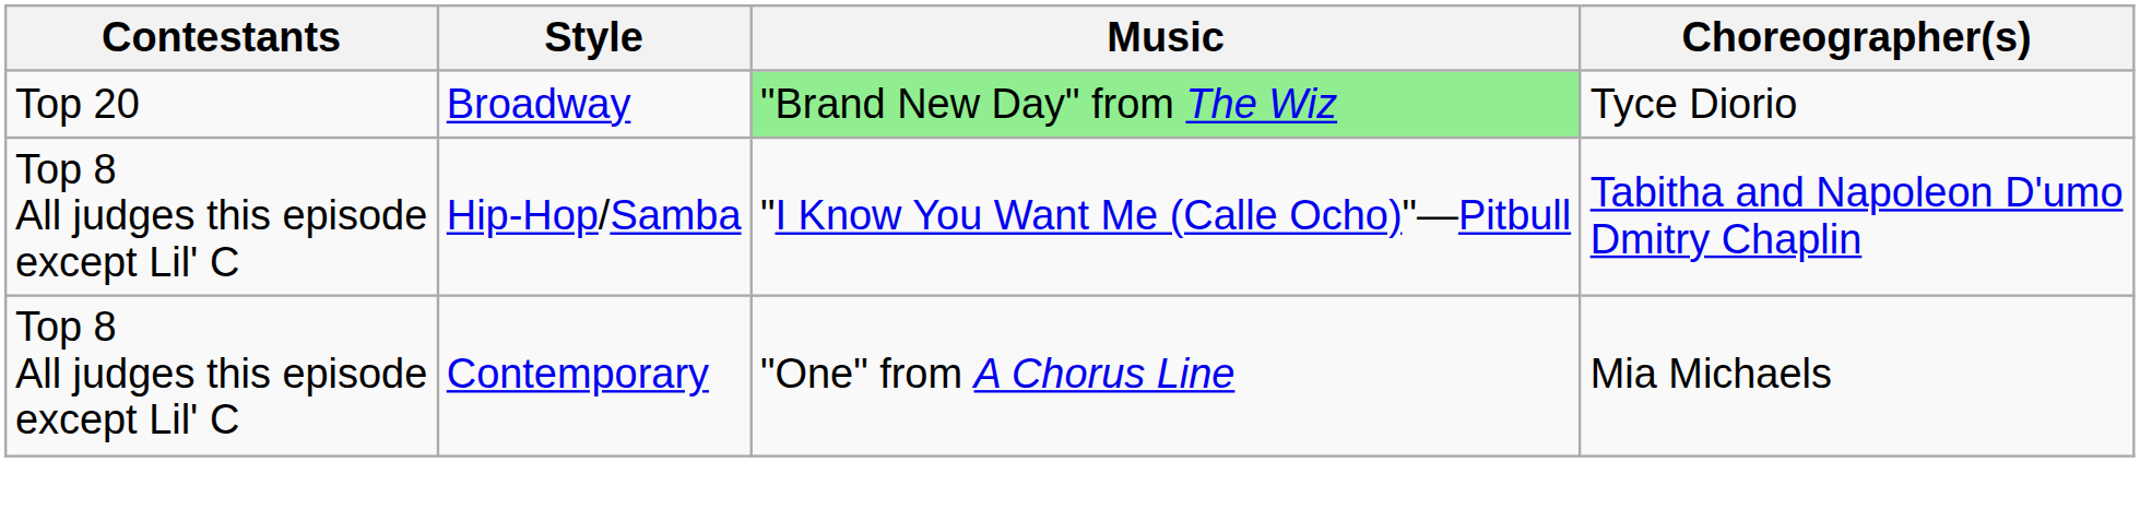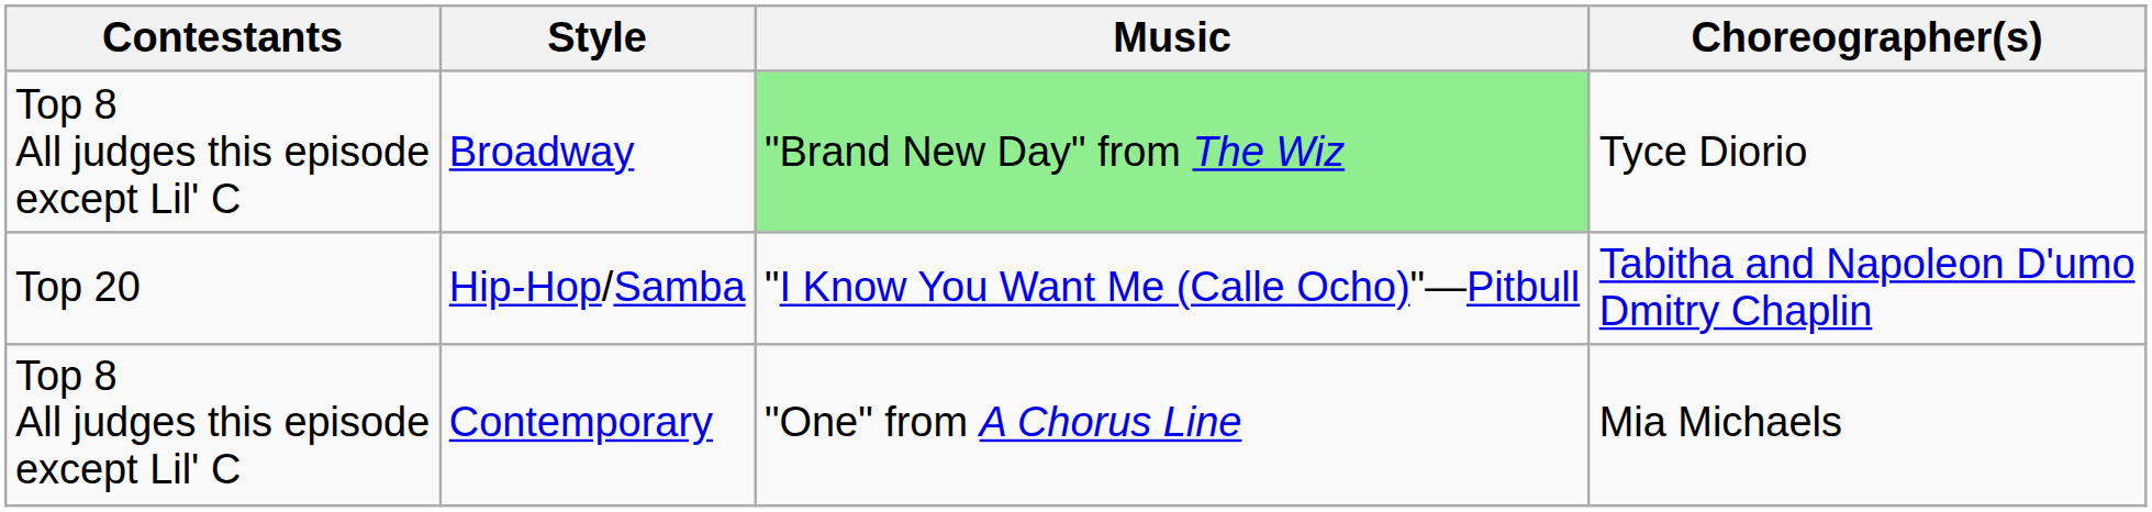Broadway | Contestants: Top 20 -> Top 8 All judges this episode except Lil' C
Hip-Hop/Samba | Contestants: Top 8 All judges this episode except Lil' C -> Top 20
